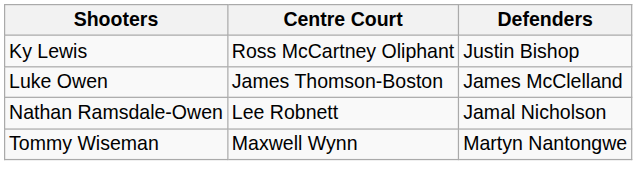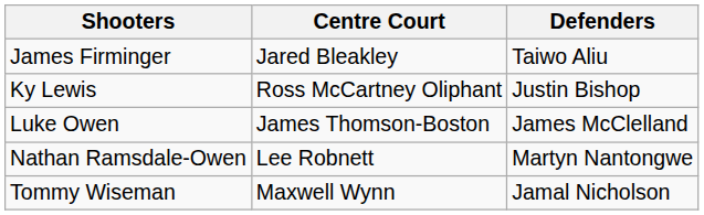+ row: James Firminger | Jared Bleakley | Taiwo Aliu
Nathan Ramsdale-Owen | Defenders: Jamal Nicholson -> Martyn Nantongwe
Tommy Wiseman | Defenders: Martyn Nantongwe -> Jamal Nicholson
